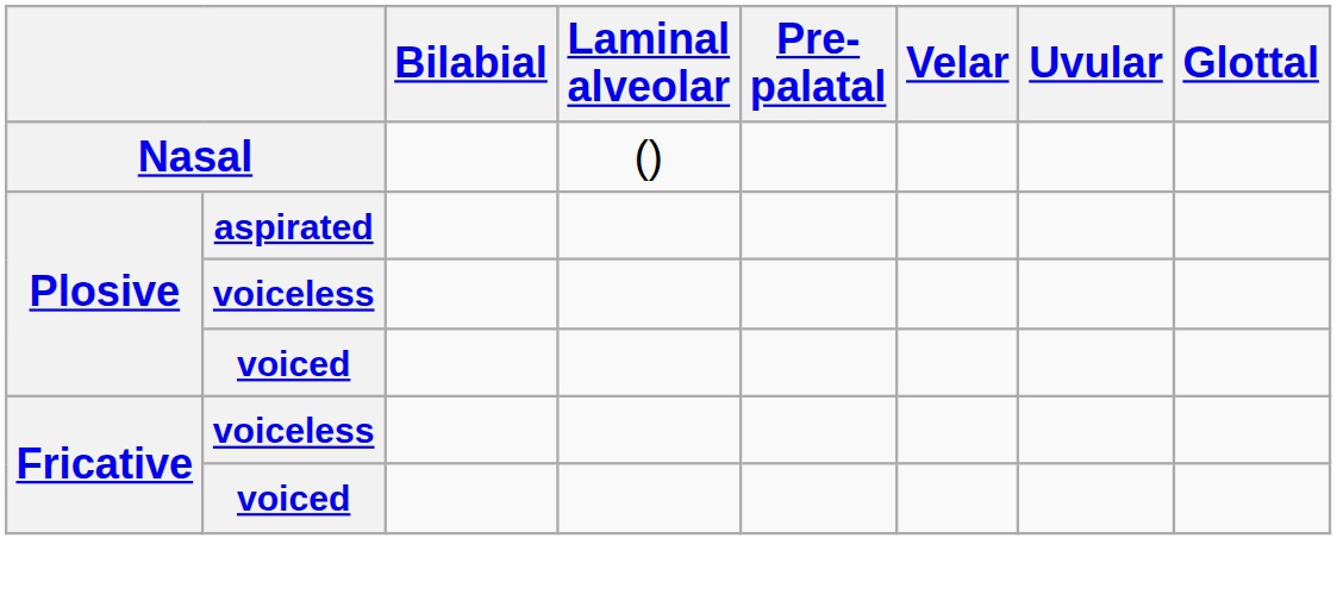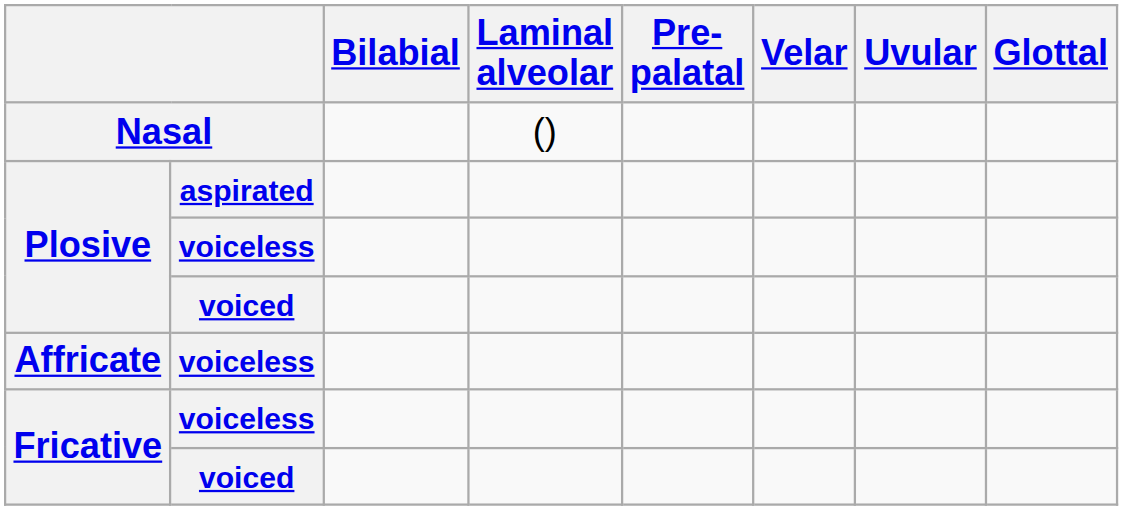+ row: Affricate | voiceless
